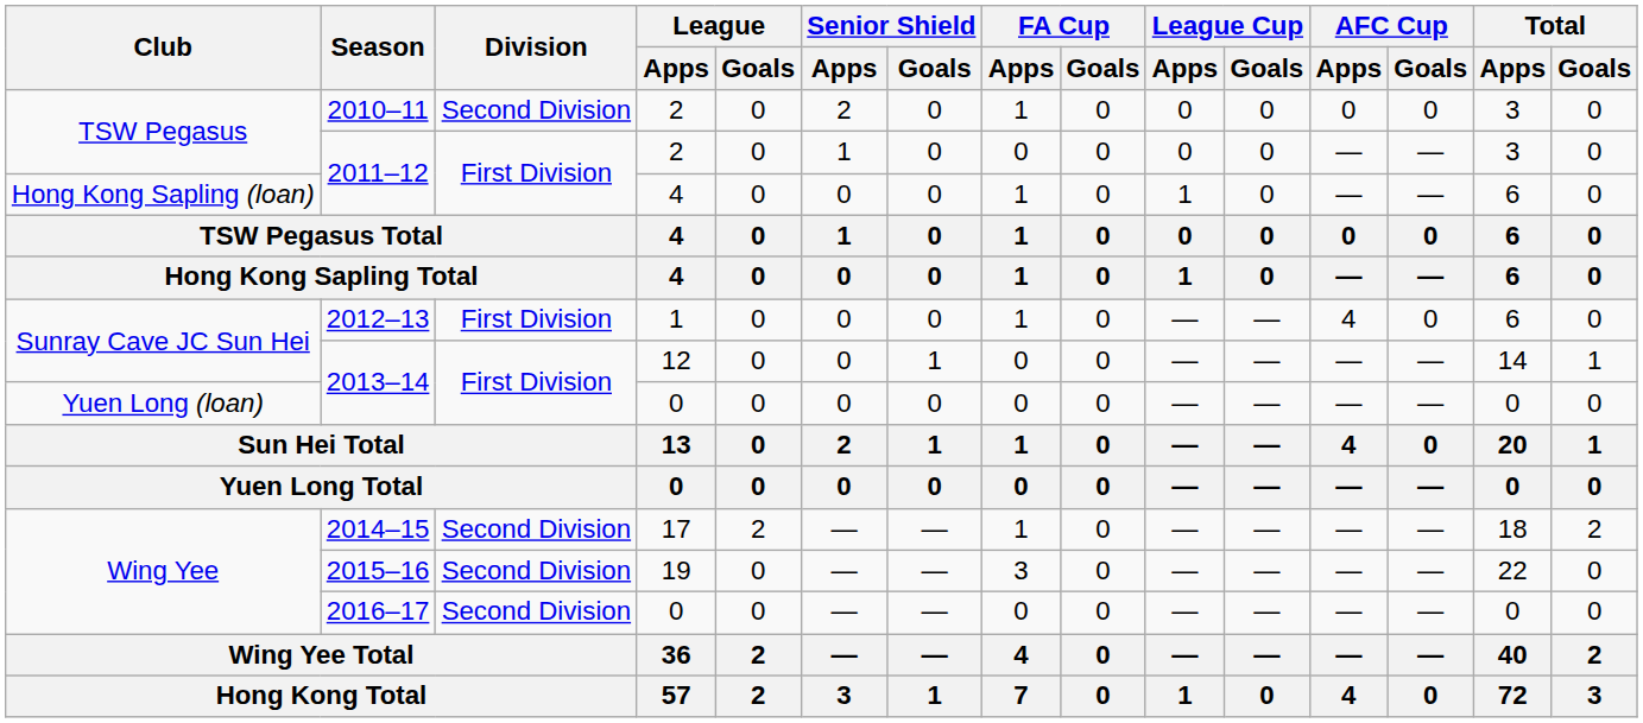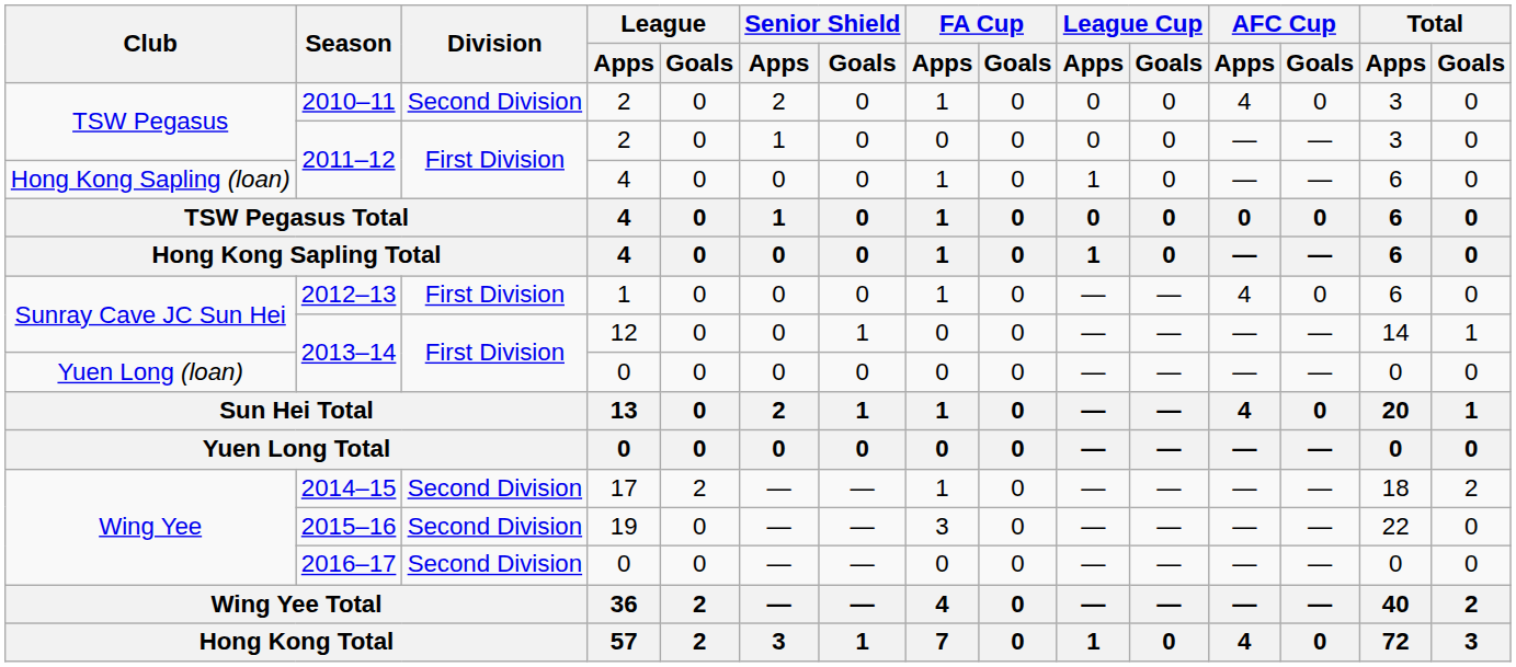2010–11 | AFC Cup / Apps: 0 -> 4
